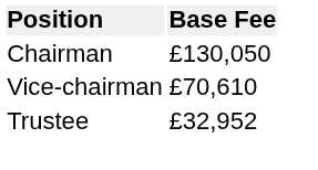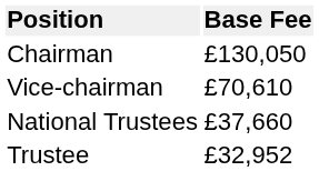+ row: National Trustees | £37,660
